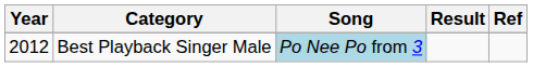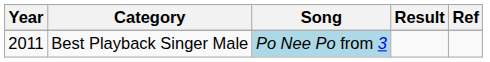Best Playback Singer Male | Year: 2012 -> 2011
